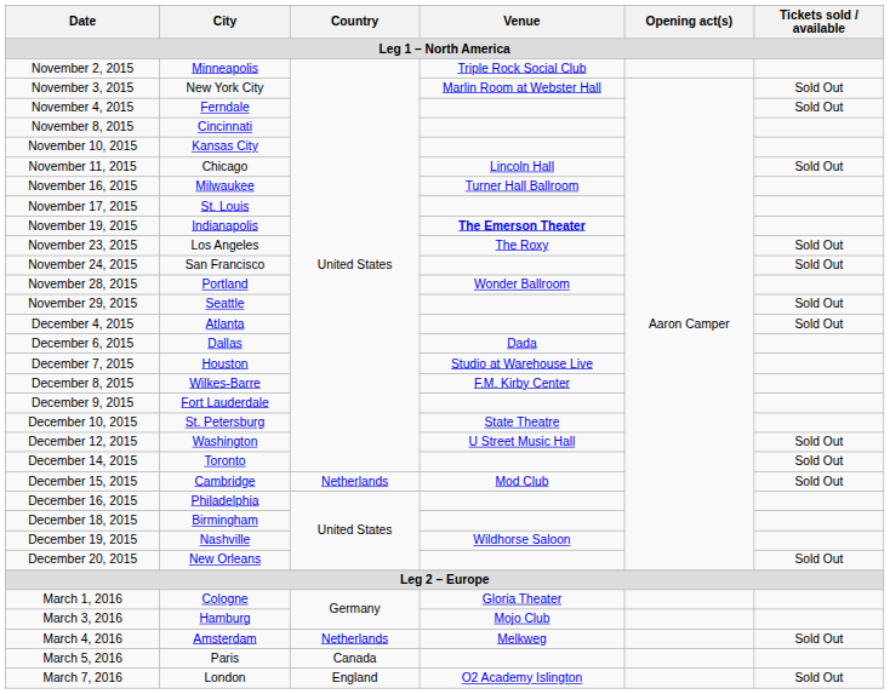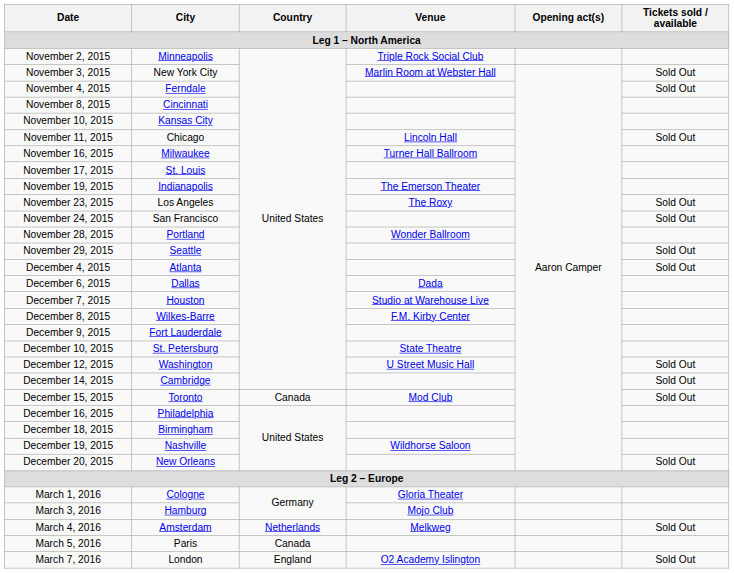November 19, 2015 | Venue: bold -> normal
December 14, 2015 | City: Toronto -> Cambridge
December 15, 2015 | City: Cambridge -> Toronto
December 15, 2015 | Country: Netherlands -> Canada
